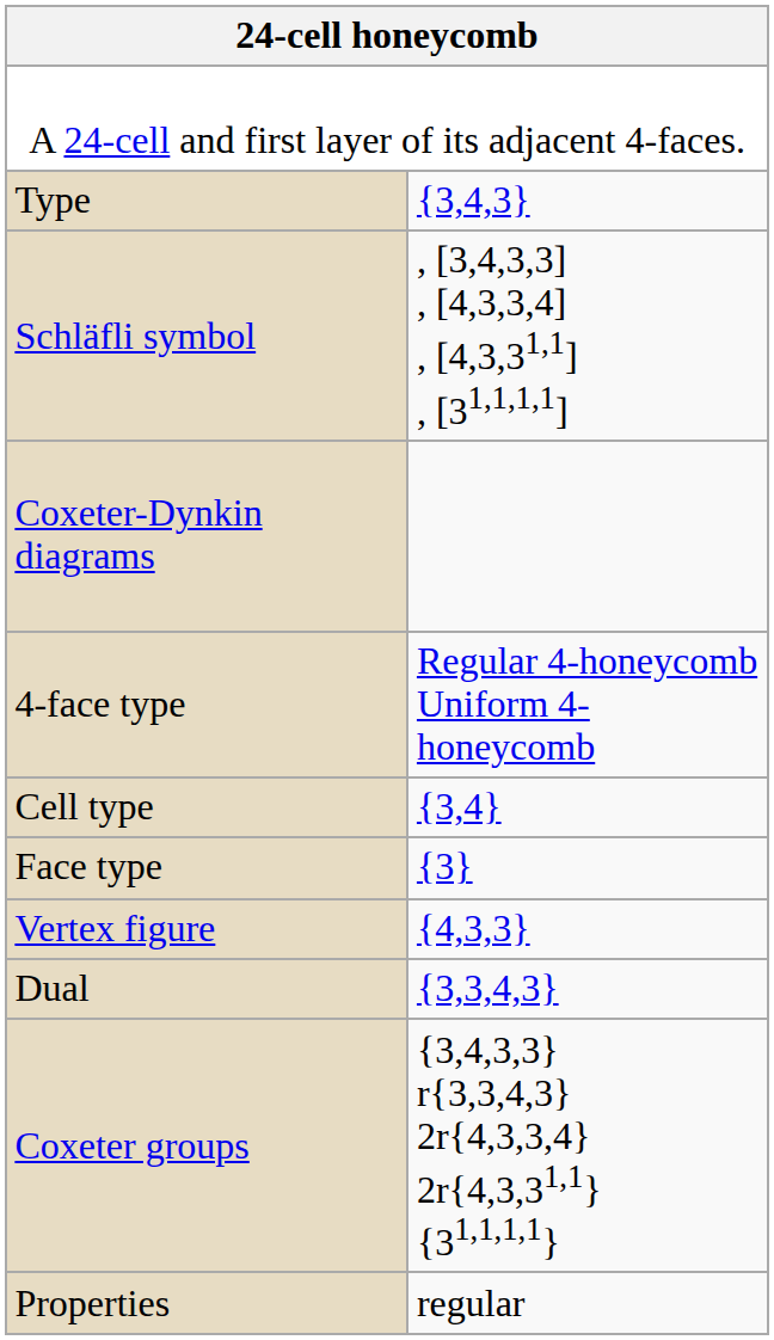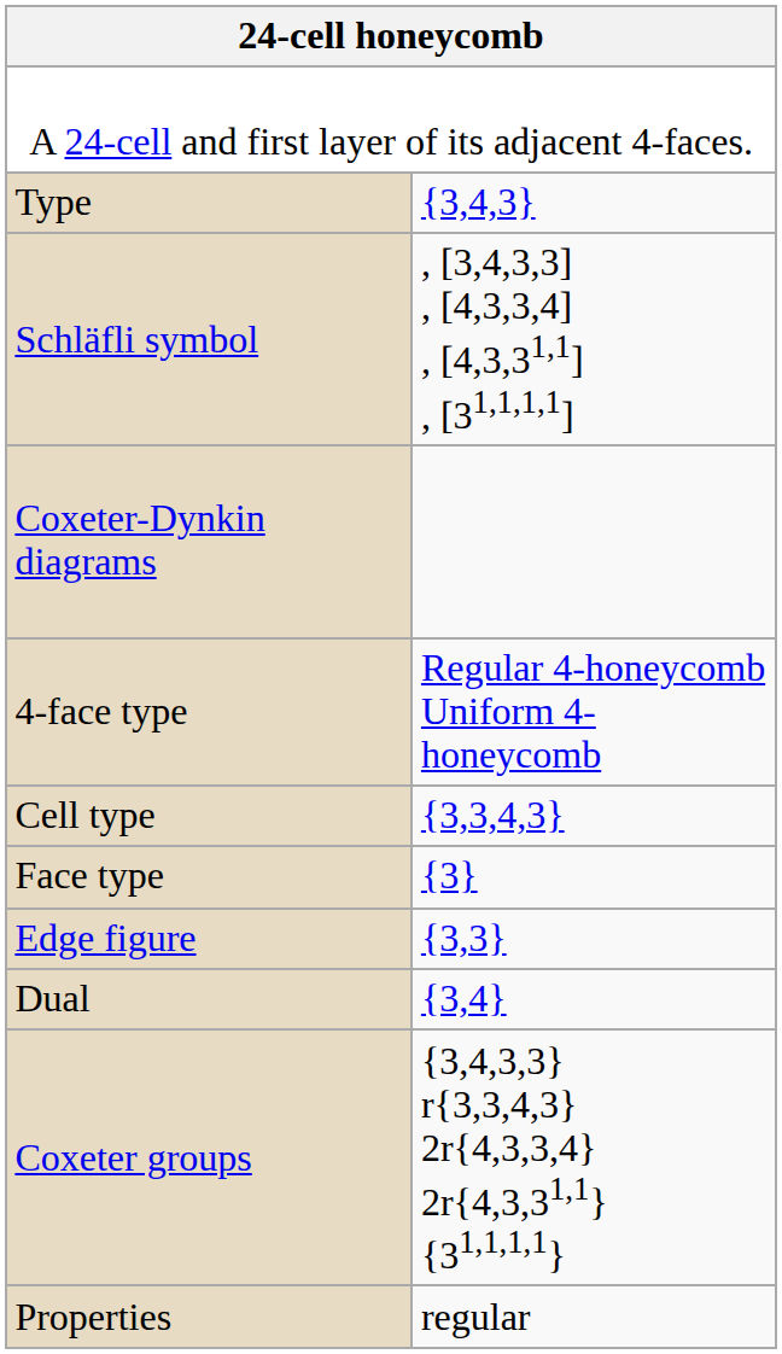Cell type | column 2: {3,4} -> {3,3,4,3}
+ row: Edge figure | {3,3}
- row: Vertex figure | {4,3,3}
Dual | column 2: {3,3,4,3} -> {3,4}
